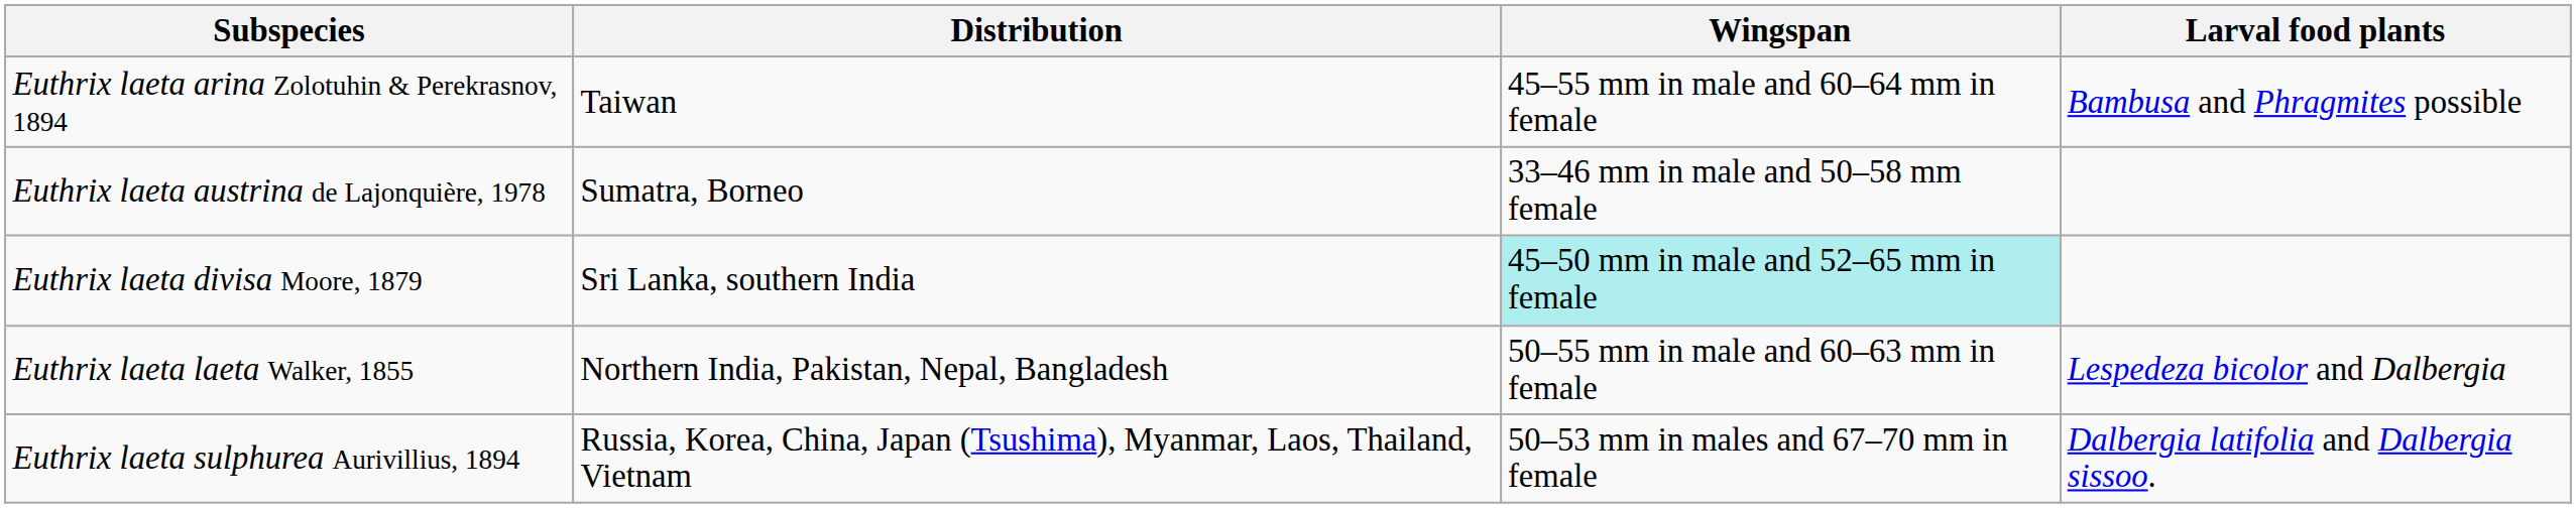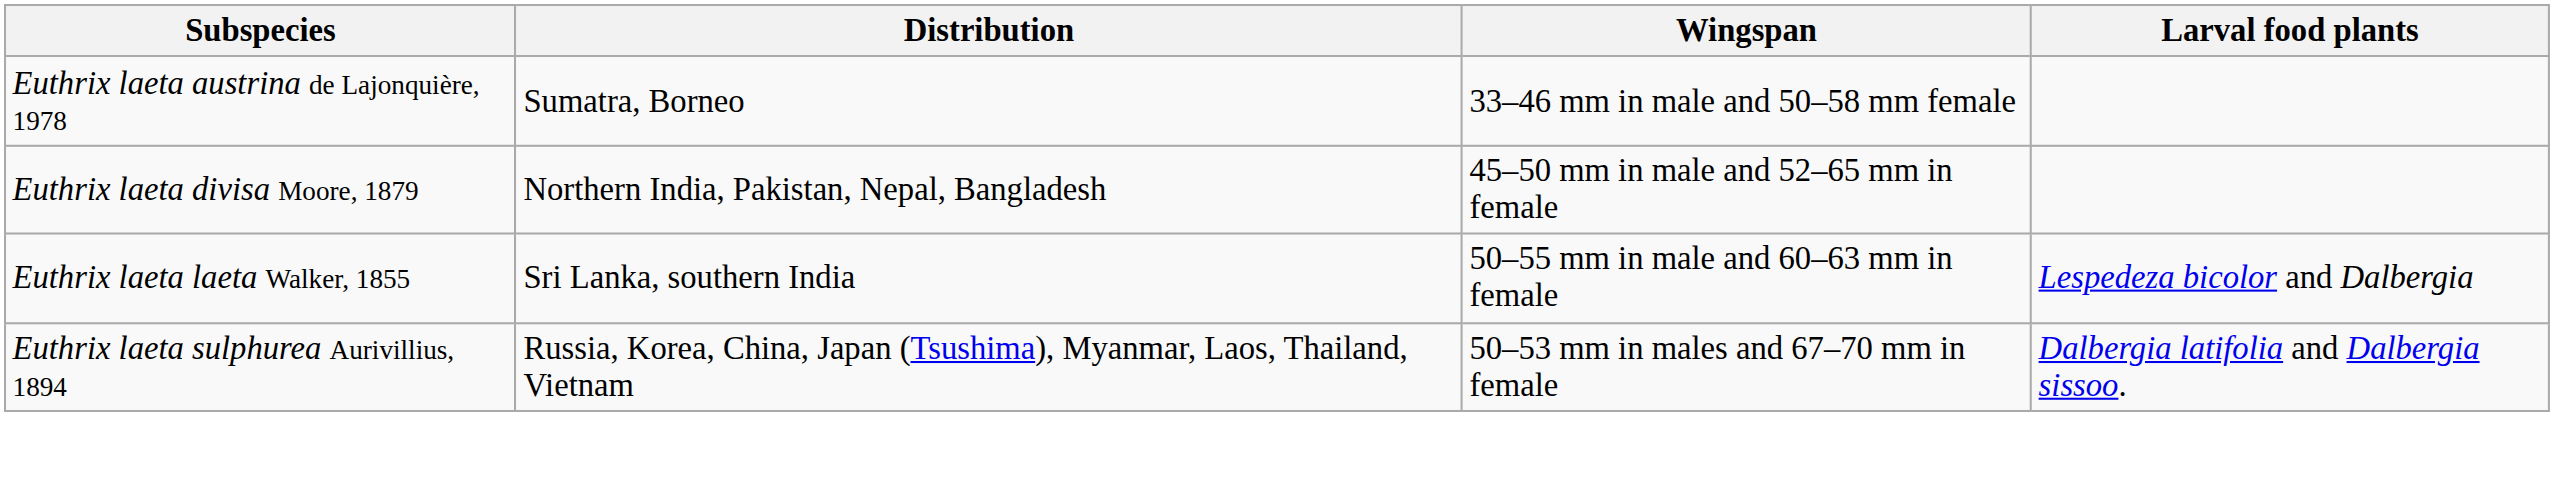- row: Euthrix laeta arina Zolotuhin & Perekrasnov, 1894 | Taiwan | 45–55 mm in male and 60–64 mm in female | Bambusa and Phragmites possible
Euthrix laeta divisa Moore, 1879 | Distribution: Sri Lanka, southern India -> Northern India, Pakistan, Nepal, Bangladesh
Euthrix laeta divisa Moore, 1879 | Wingspan: paleturquoise background -> no background
Euthrix laeta laeta Walker, 1855 | Distribution: Northern India, Pakistan, Nepal, Bangladesh -> Sri Lanka, southern India
